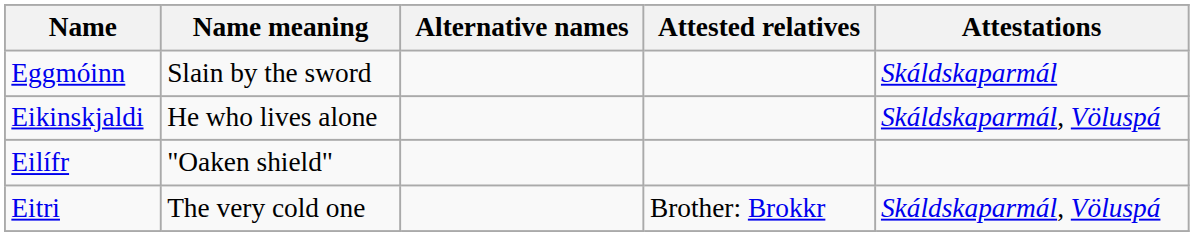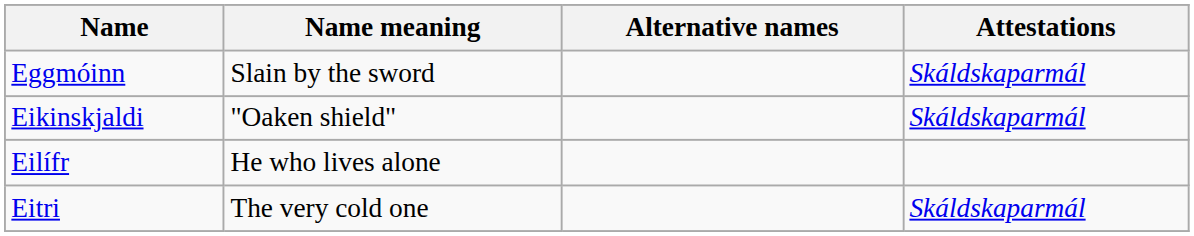- column: Attested relatives | Brother: Brokkr
Eikinskjaldi | Name meaning: He who lives alone -> "Oaken shield"
Eikinskjaldi | Attestations: Skáldskaparmál, Völuspá -> Skáldskaparmál
Eilífr | Name meaning: "Oaken shield" -> He who lives alone
Eitri | Attestations: Skáldskaparmál, Völuspá -> Skáldskaparmál
